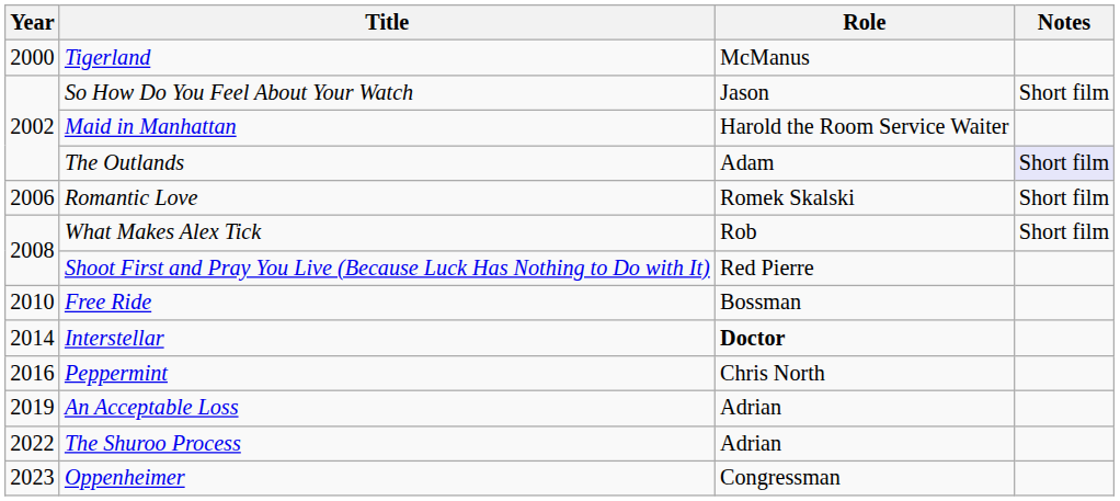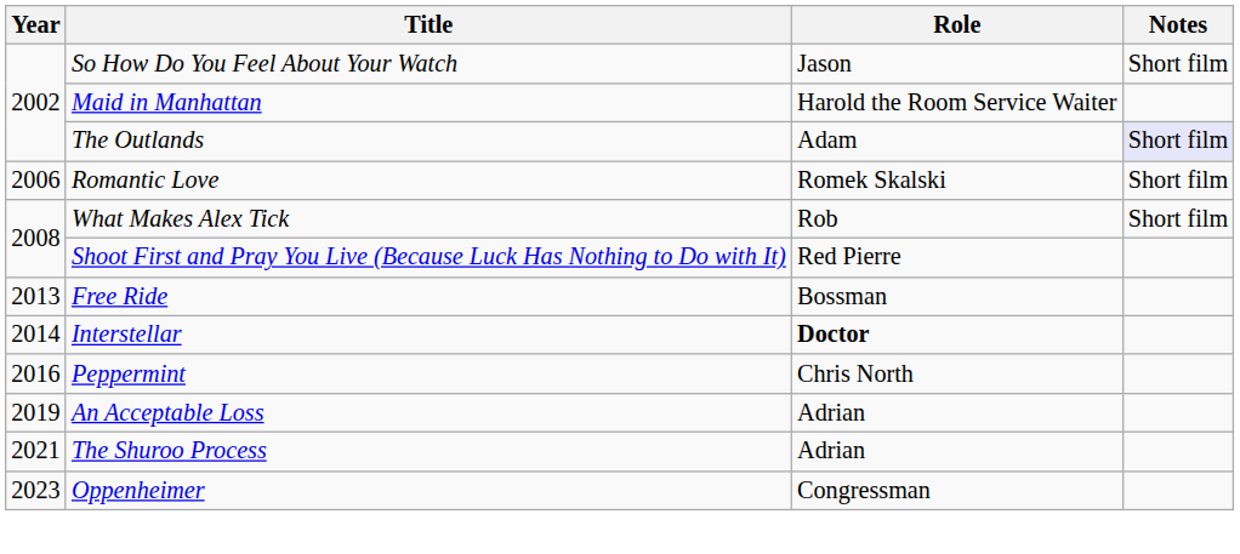- row: 2000 | Tigerland | McManus
Free Ride | Year: 2010 -> 2013
The Shuroo Process | Year: 2022 -> 2021
